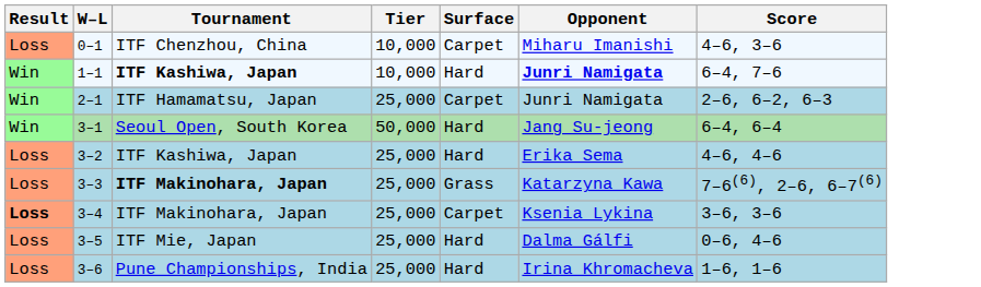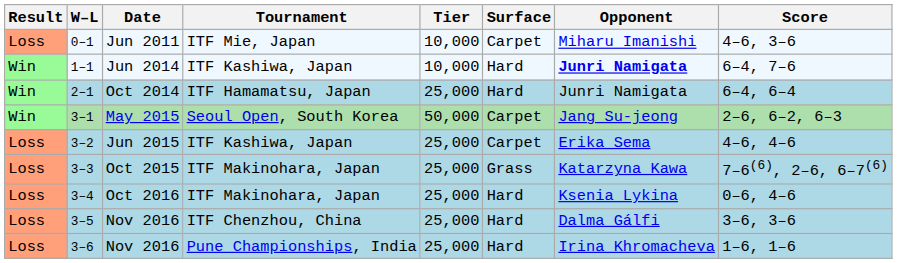+ column: Date | Jun 2011 | Jun 2014 | Oct 2014 | May 2015 | Jun 2015 | Oct 2015 | Oct 2016 | Nov 2016 | Nov 2016
0–1 | Tournament: ITF Chenzhou, China -> ITF Mie, Japan
1–1 | Tournament: bold -> normal
2–1 | Surface: Carpet -> Hard
2–1 | Score: 2–6, 6–2, 6–3 -> 6–4, 6–4
3–1 | Surface: Hard -> Carpet
3–1 | Score: 6–4, 6–4 -> 2–6, 6–2, 6–3
3–2 | Surface: Hard -> Carpet
3–3 | Tournament: bold -> normal
3–4 | Result: bold -> normal
3–4 | Surface: Carpet -> Hard
3–4 | Score: 3–6, 3–6 -> 0–6, 4–6
3–5 | Tournament: ITF Mie, Japan -> ITF Chenzhou, China
3–5 | Score: 0–6, 4–6 -> 3–6, 3–6
